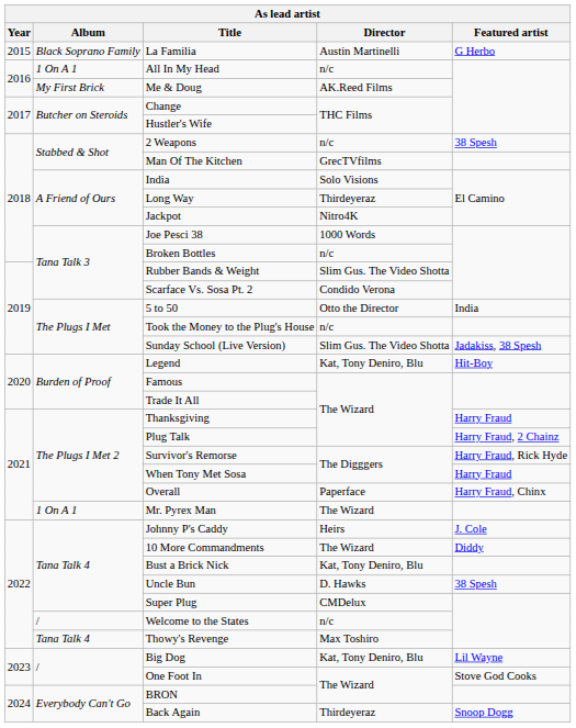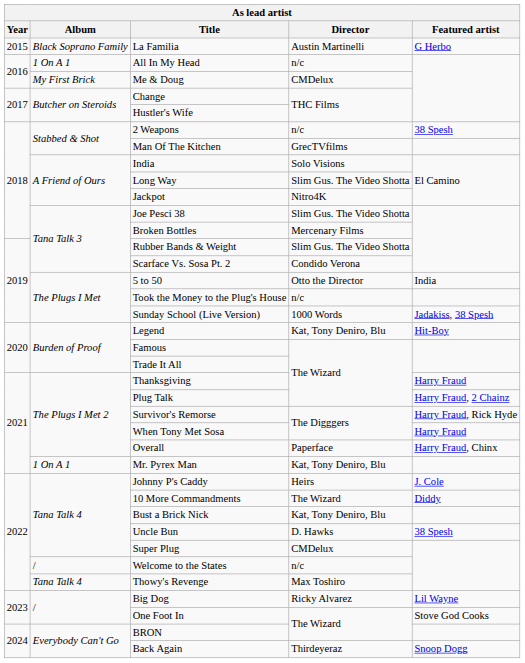Me & Doug | Director: AK.Reed Films -> CMDelux
Long Way | Director: Thirdeyeraz -> Slim Gus. The Video Shotta
Joe Pesci 38 | Director: 1000 Words -> Slim Gus. The Video Shotta
Broken Bottles | Director: n/c -> Mercenary Films
Sunday School (Live Version) | Director: Slim Gus. The Video Shotta -> 1000 Words
Mr. Pyrex Man | Director: The Wizard -> Kat, Tony Deniro, Blu
Big Dog | Director: Kat, Tony Deniro, Blu -> Ricky Alvarez
